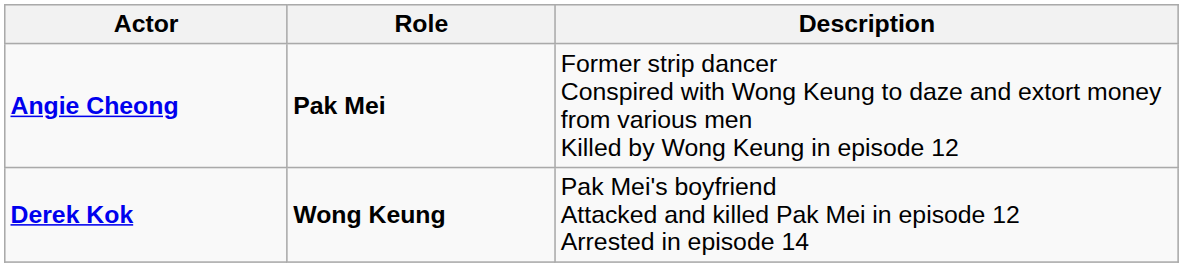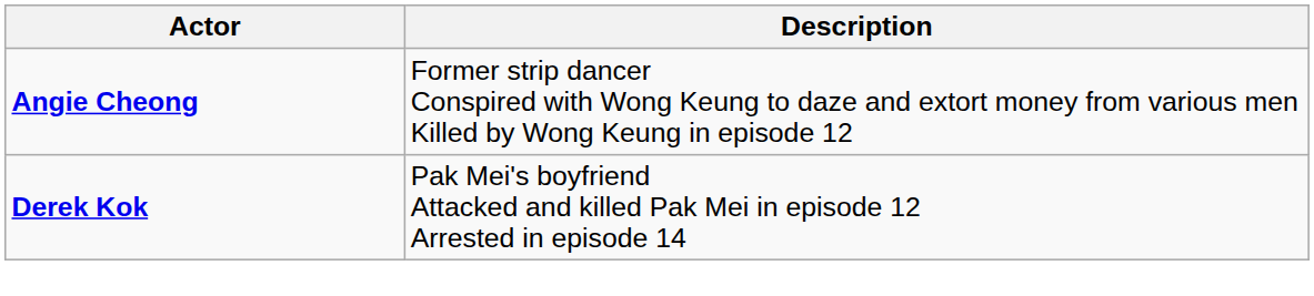- column: Role | Pak Mei | Wong Keung
